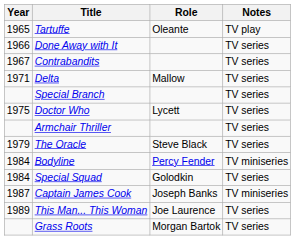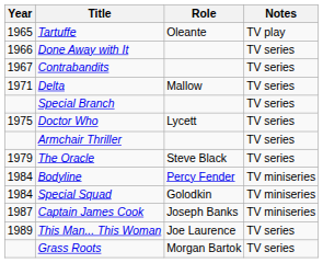Special Squad | Notes: TV series -> TV miniseries
